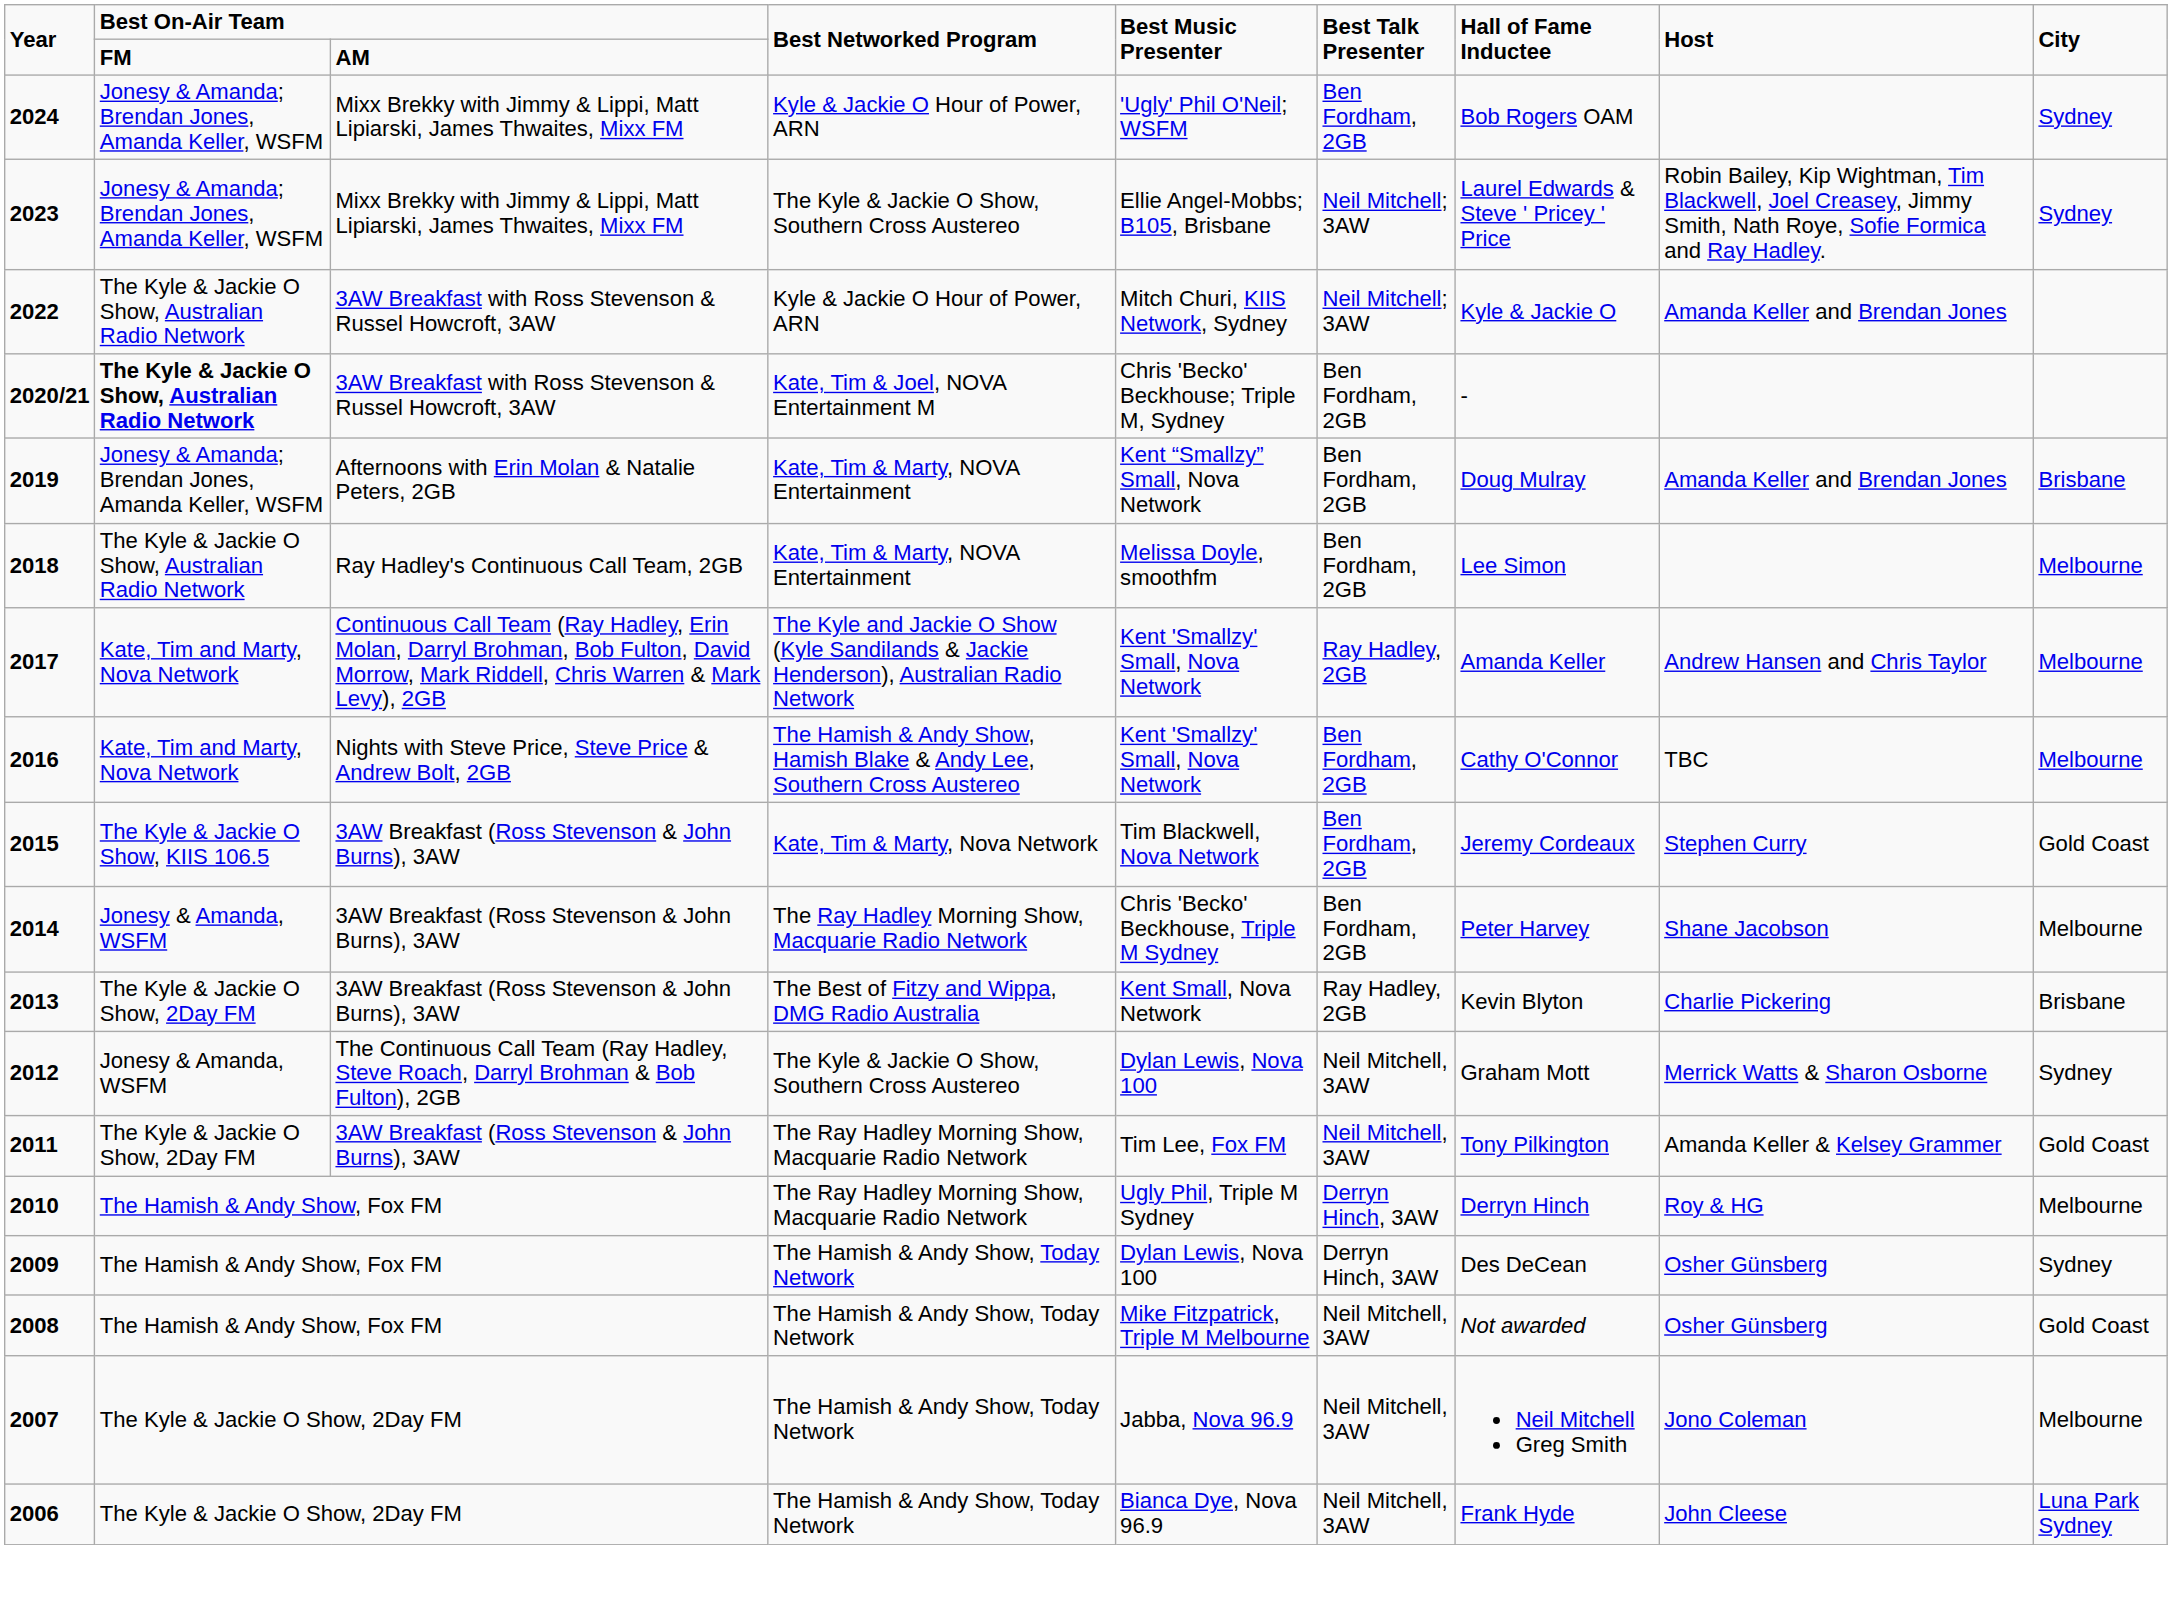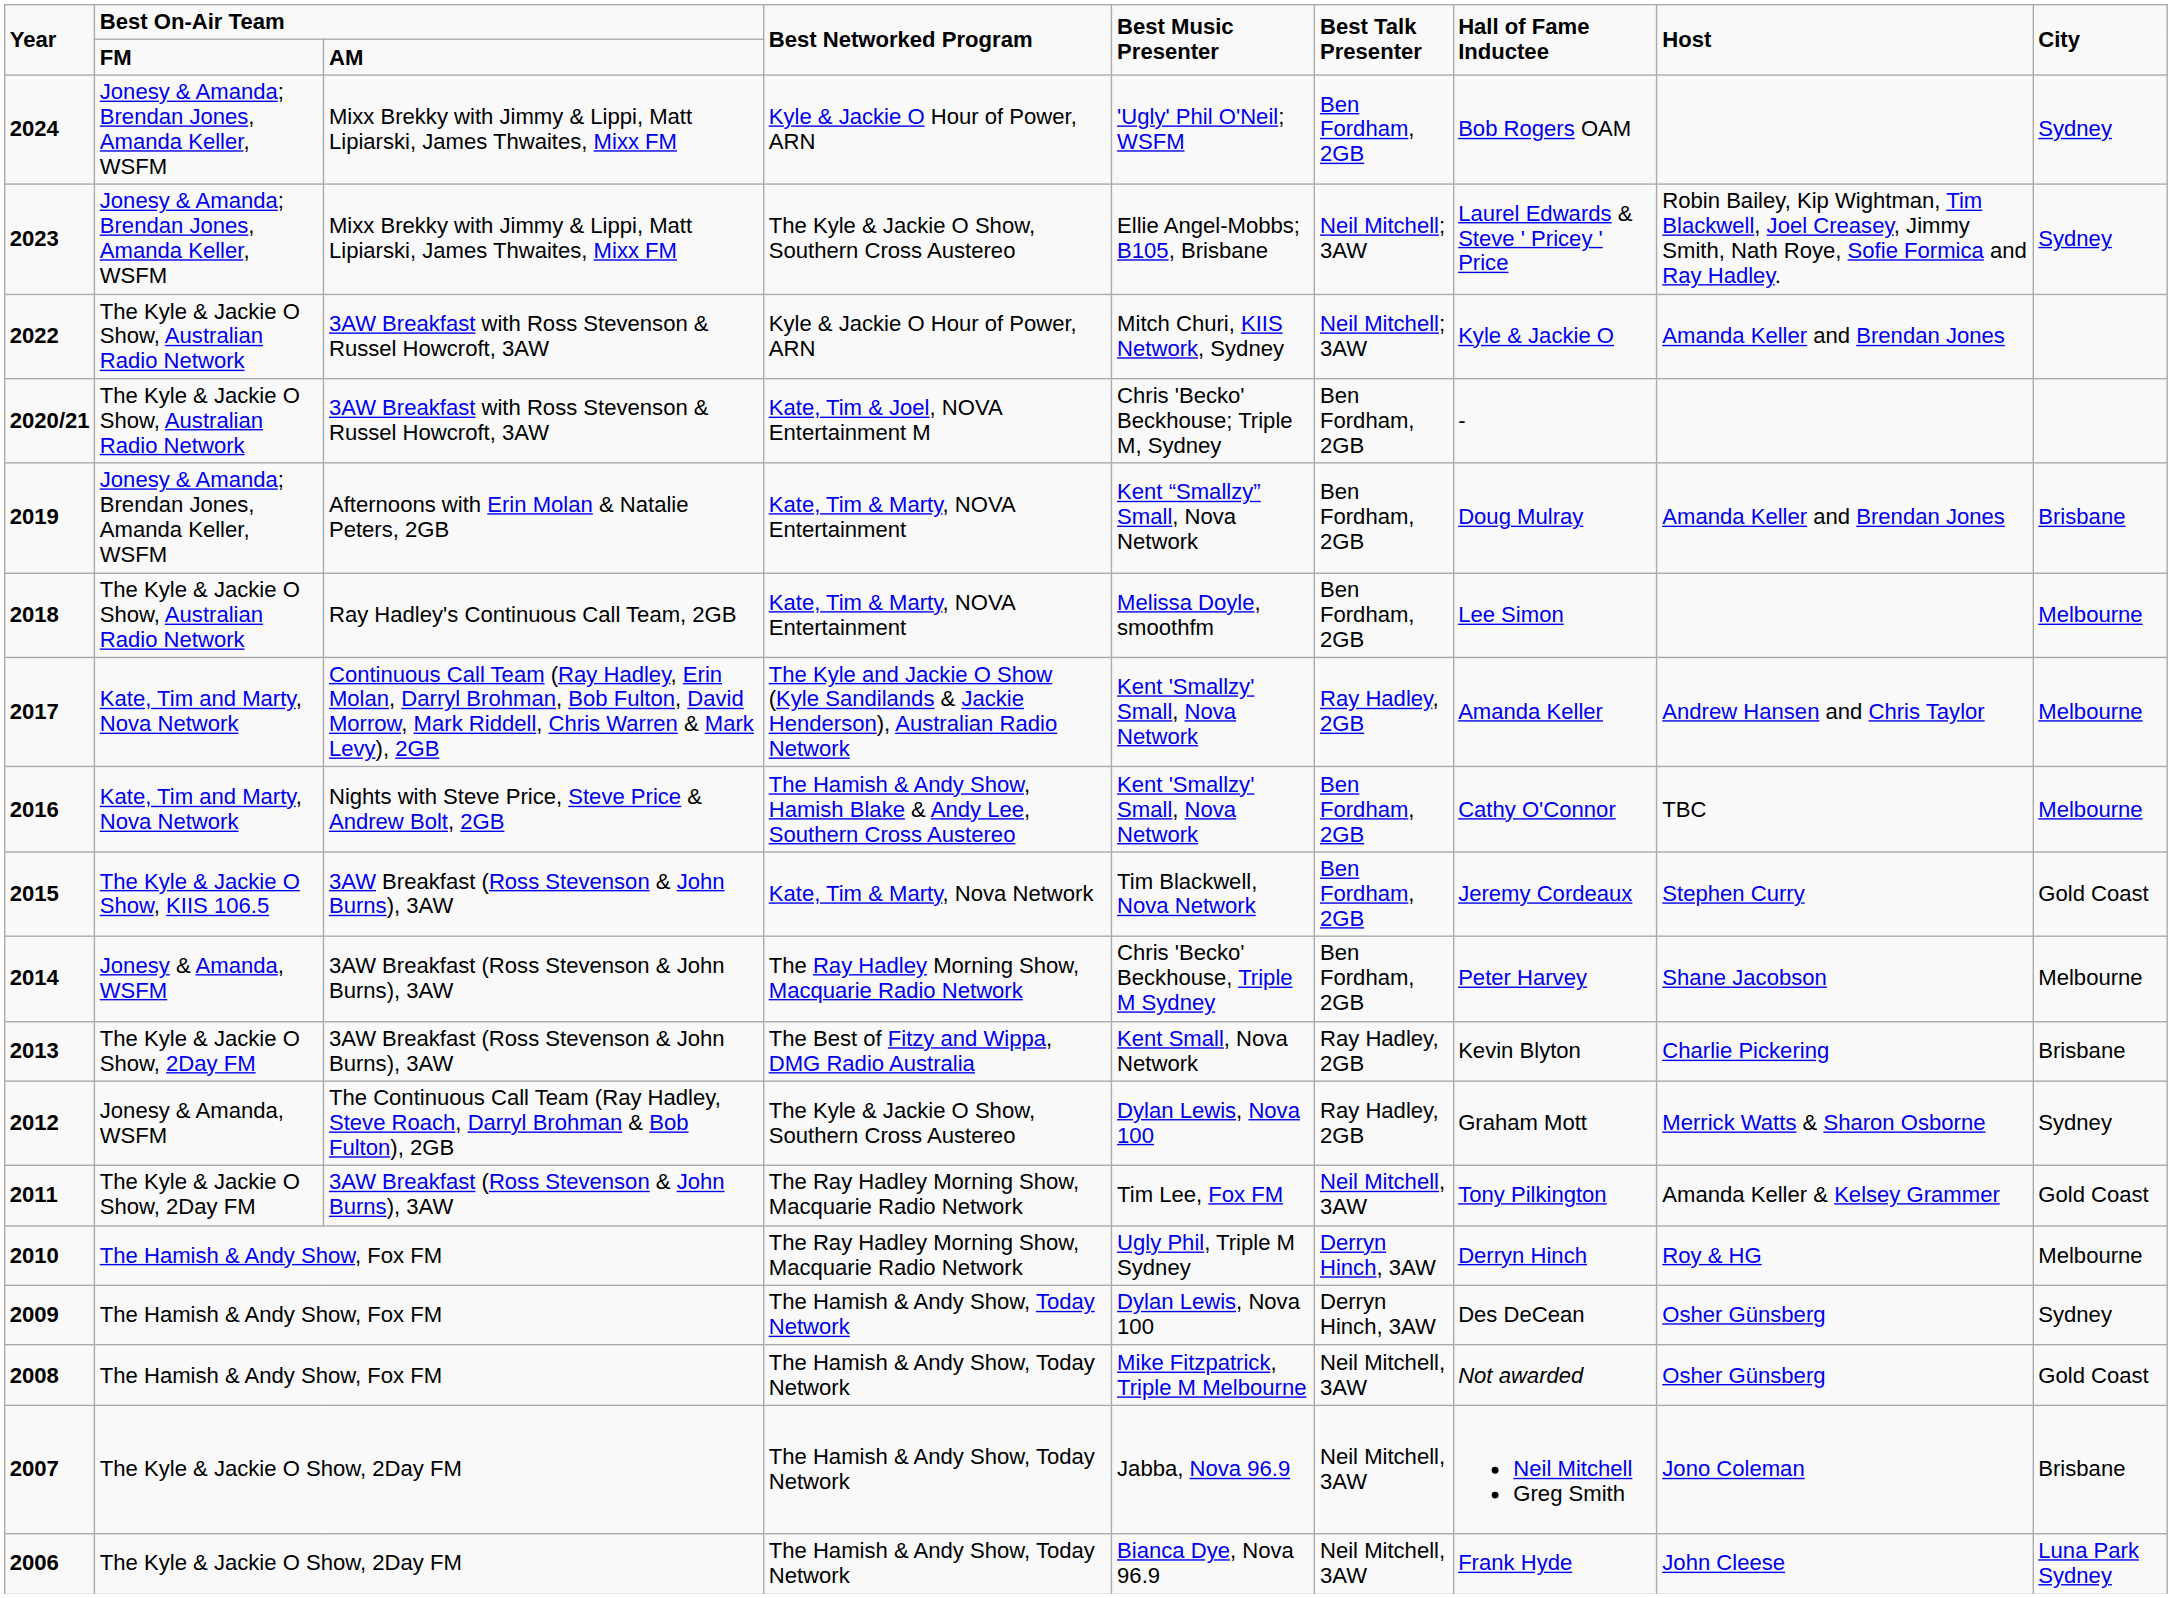2020/21 | column 2: bold -> normal
2012 | Best Talk Presenter: Neil Mitchell, 3AW -> Ray Hadley, 2GB
2007 | City: Melbourne -> Brisbane
